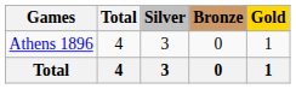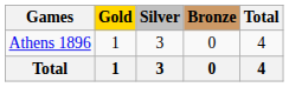columns swapped: Gold <-> Total
